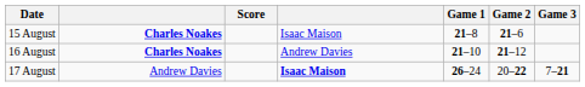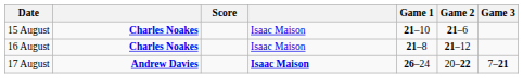15 August | Game 1: 21–8 -> 21–10
16 August | column 4: Andrew Davies -> Isaac Maison
16 August | Game 1: 21–10 -> 21–8
17 August | column 2: normal -> bold
